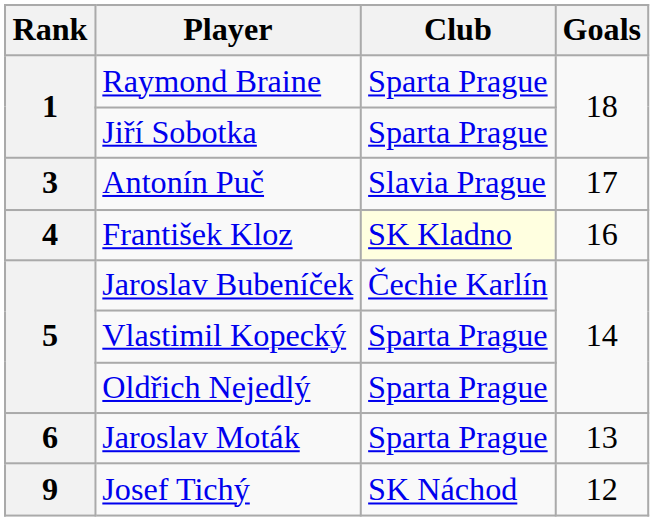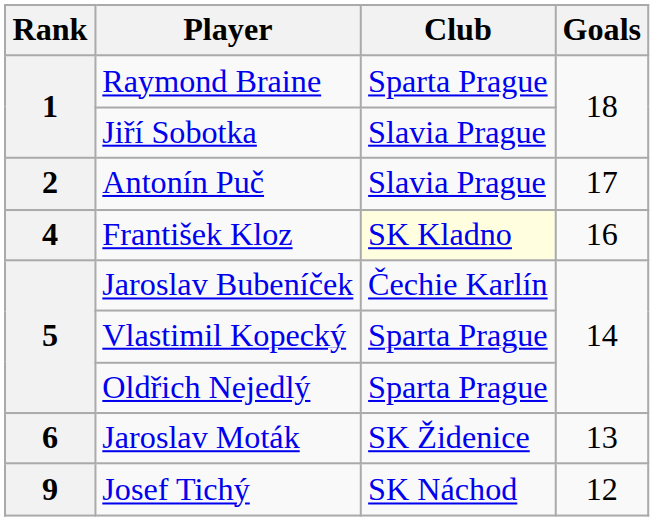Jiří Sobotka | Club: Sparta Prague -> Slavia Prague
Antonín Puč | Rank: 3 -> 2
Jaroslav Moták | Club: Sparta Prague -> SK Židenice
